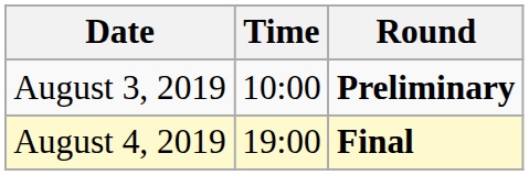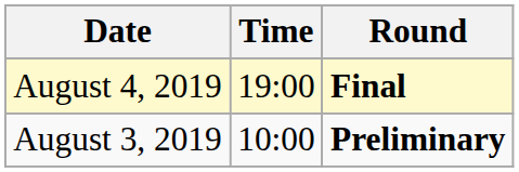rows swapped: August 3, 2019 <-> August 4, 2019
